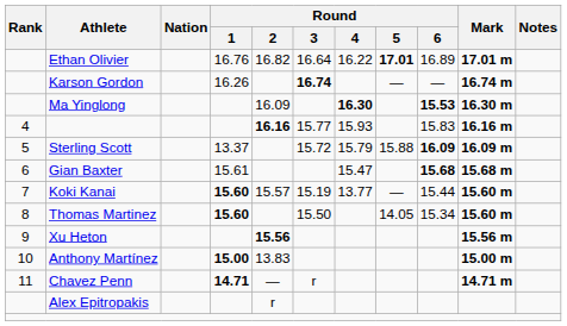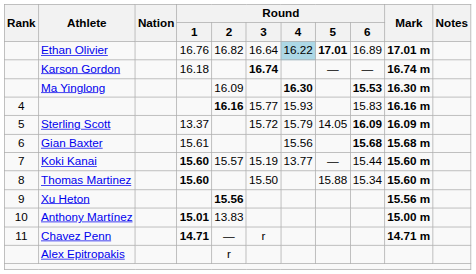Ethan Olivier | Round / 4: no background -> lightblue background
Karson Gordon | Round / 1: 16.26 -> 16.18
Sterling Scott | Round / 5: 15.88 -> 14.05
Gian Baxter | Round / 4: 15.47 -> 15.56
Thomas Martinez | Round / 5: 14.05 -> 15.88
Anthony Martínez | Round / 1: 15.00 -> 15.01
